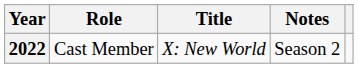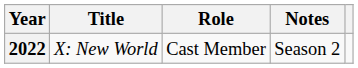columns swapped: Title <-> Role
